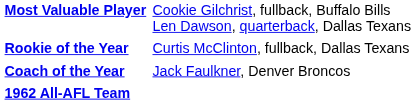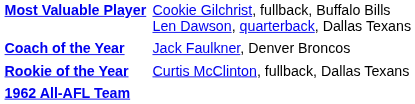rows swapped: Coach of the Year <-> Rookie of the Year
